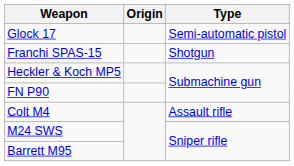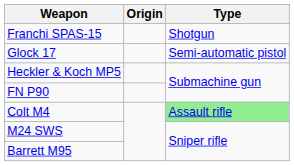rows swapped: Glock 17 <-> Franchi SPAS-15
Colt M4 | Type: no background -> lightgreen background
